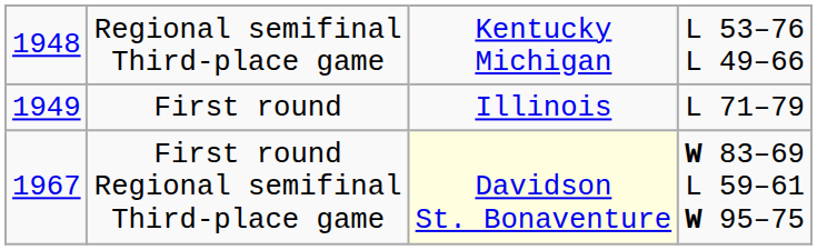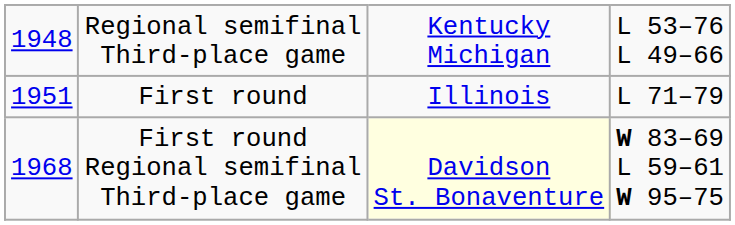First round | column 1: 1949 -> 1951
First round Regional semifinal Third-place game | column 1: 1967 -> 1968
